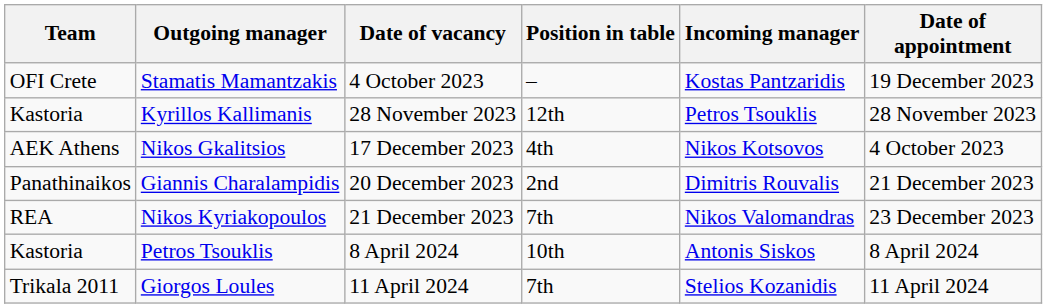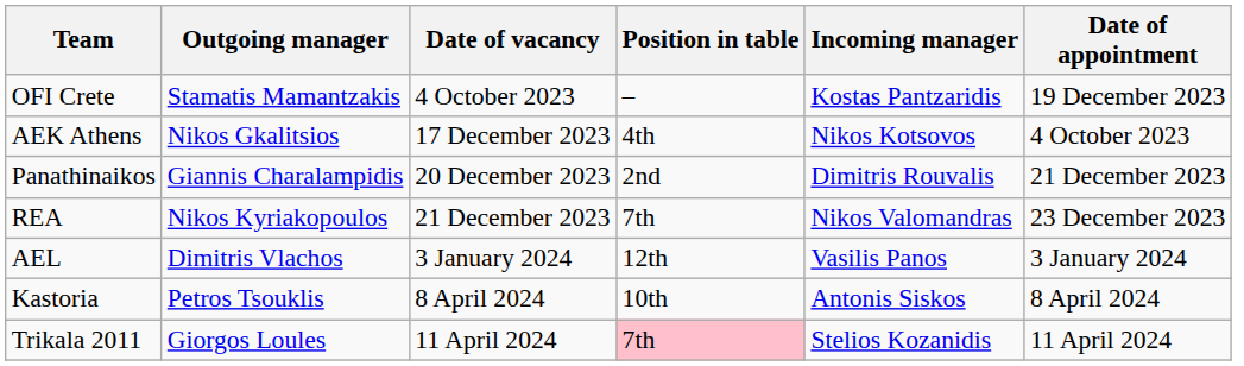- row: Kastoria | Kyrillos Kallimanis | 28 November 2023 | 12th | Petros Tsouklis | 28 November 2023
+ row: AEL | Dimitris Vlachos | 3 January 2024 | 12th | Vasilis Panos | 3 January 2024
Giorgos Loules | Position in table: no background -> pink background
